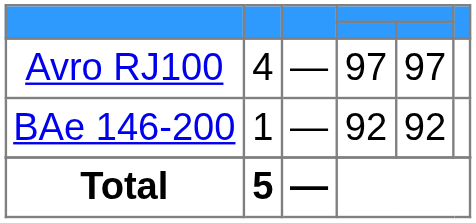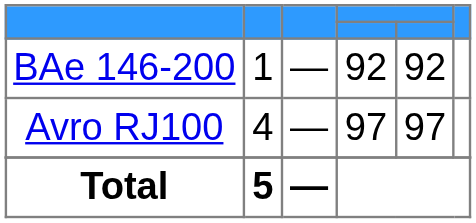rows swapped: BAe 146-200 <-> Avro RJ100
